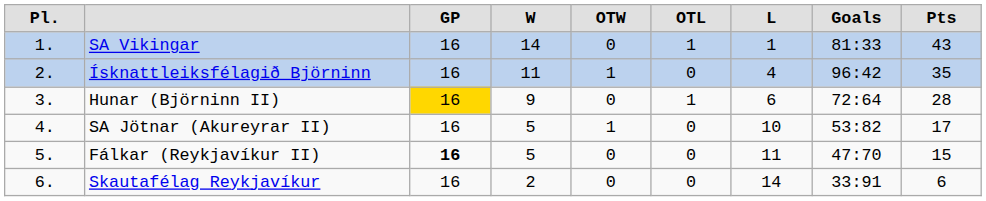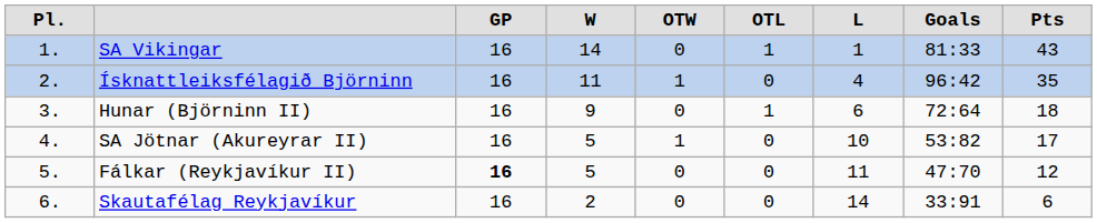Hunar (Björninn II) | column 3: gold background -> no background
Hunar (Björninn II) | column 9: 28 -> 18
Fálkar (Reykjavíkur II) | column 9: 15 -> 12
